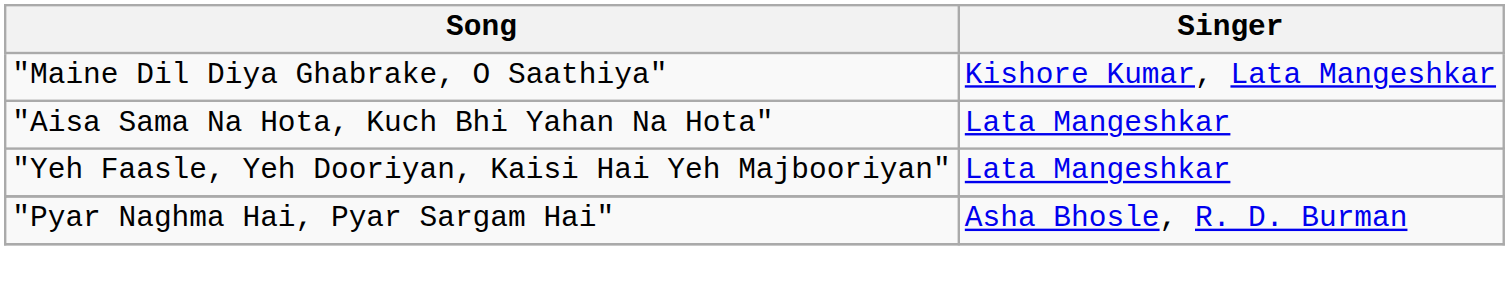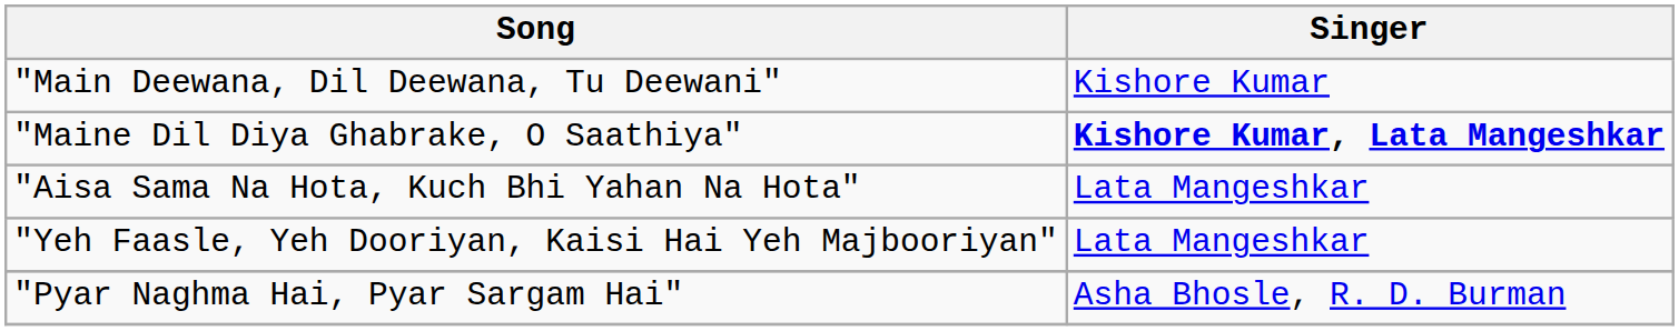+ row: "Main Deewana, Dil Deewana, Tu Deewani" | Kishore Kumar
"Maine Dil Diya Ghabrake, O Saathiya" | Singer: normal -> bold
